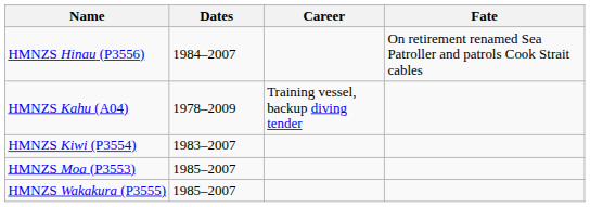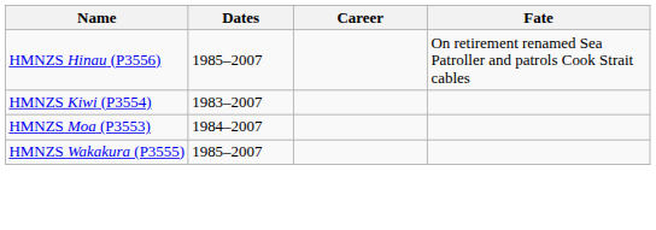HMNZS Hinau (P3556) | Dates: 1984–2007 -> 1985–2007
- row: HMNZS Kahu (A04) | 1978–2009 | Training vessel, backup diving tender
HMNZS Moa (P3553) | Dates: 1985–2007 -> 1984–2007
